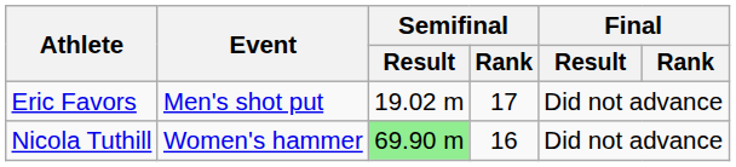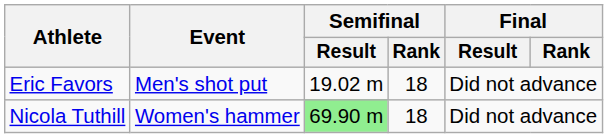Eric Favors | Semifinal / Rank: 17 -> 18
Nicola Tuthill | Semifinal / Rank: 16 -> 18
